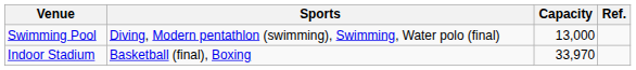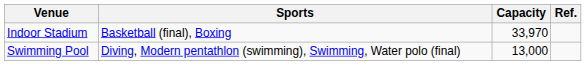rows swapped: Indoor Stadium <-> Swimming Pool
